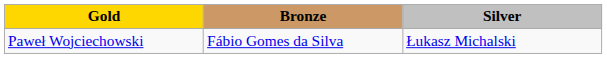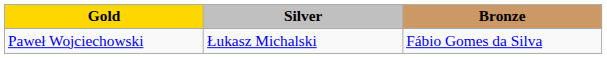columns swapped: Silver <-> Bronze
